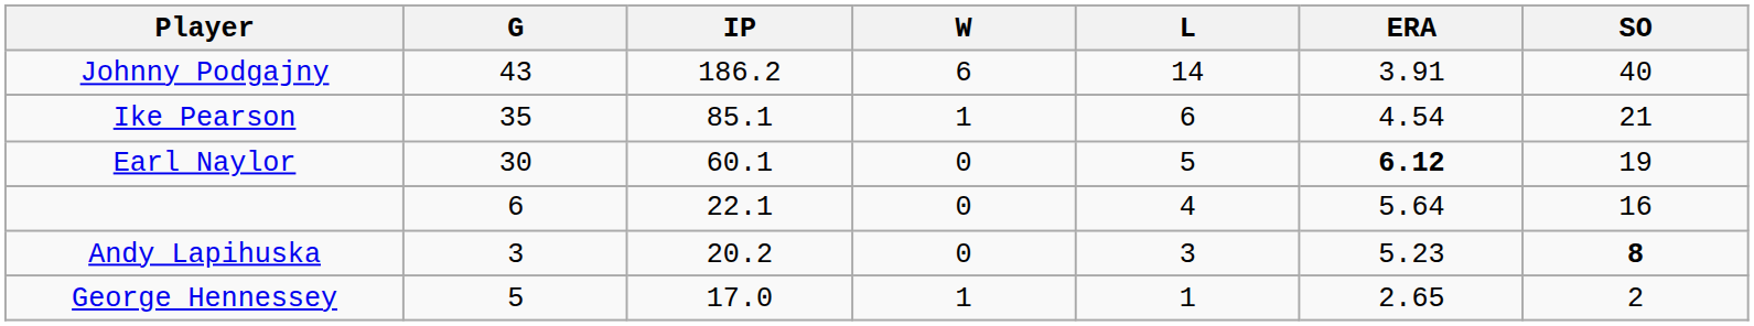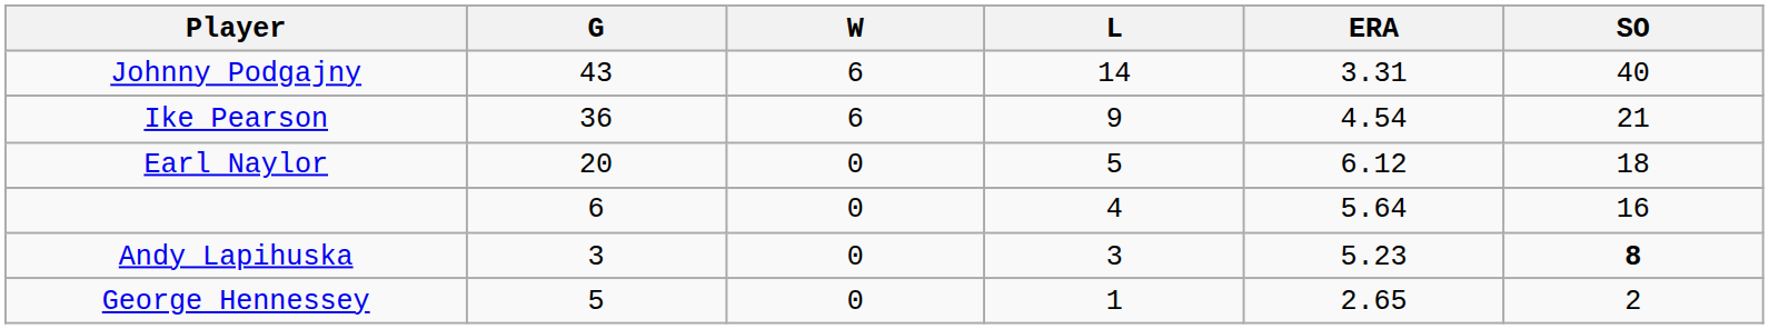- column: IP | 186.2 | 85.1 | 60.1 | 22.1 | 20.2 | 17.0
Johnny Podgajny | ERA: 3.91 -> 3.31
Ike Pearson | G: 35 -> 36
Ike Pearson | W: 1 -> 6
Ike Pearson | L: 6 -> 9
Earl Naylor | G: 30 -> 20
Earl Naylor | ERA: bold -> normal
Earl Naylor | SO: 19 -> 18
George Hennessey | W: 1 -> 0
